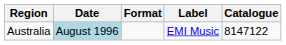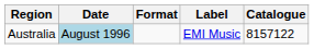Australia | Catalogue: 8147122 -> 8157122
